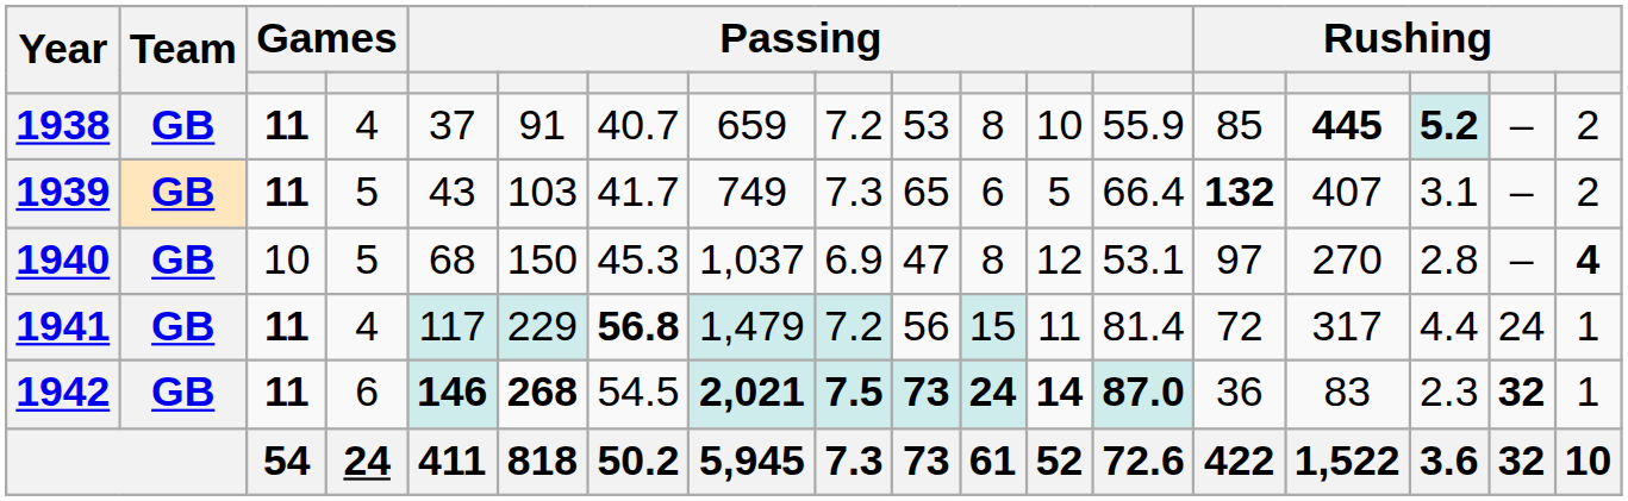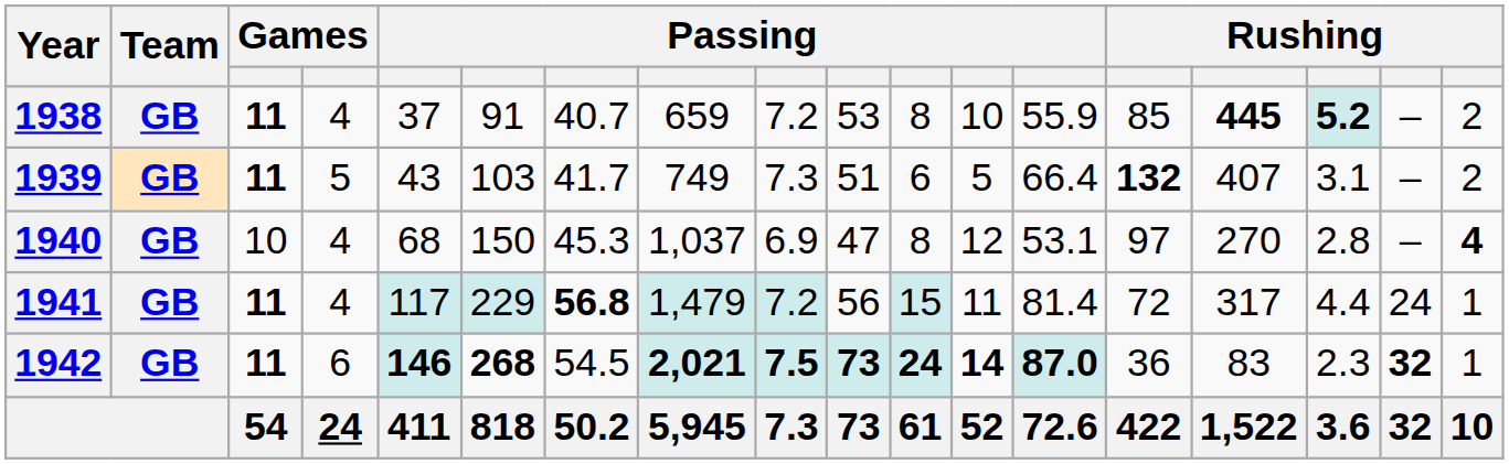1939 | column 10: 65 -> 51
1940 | column 4: 5 -> 4
